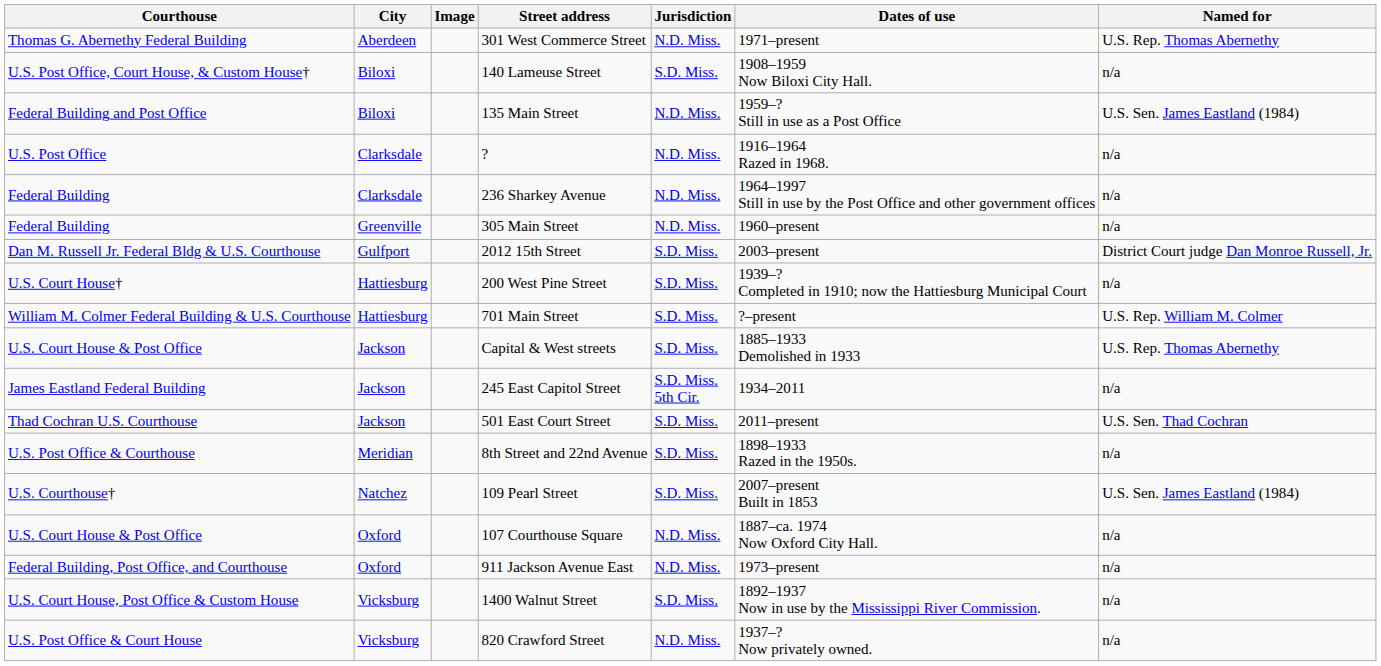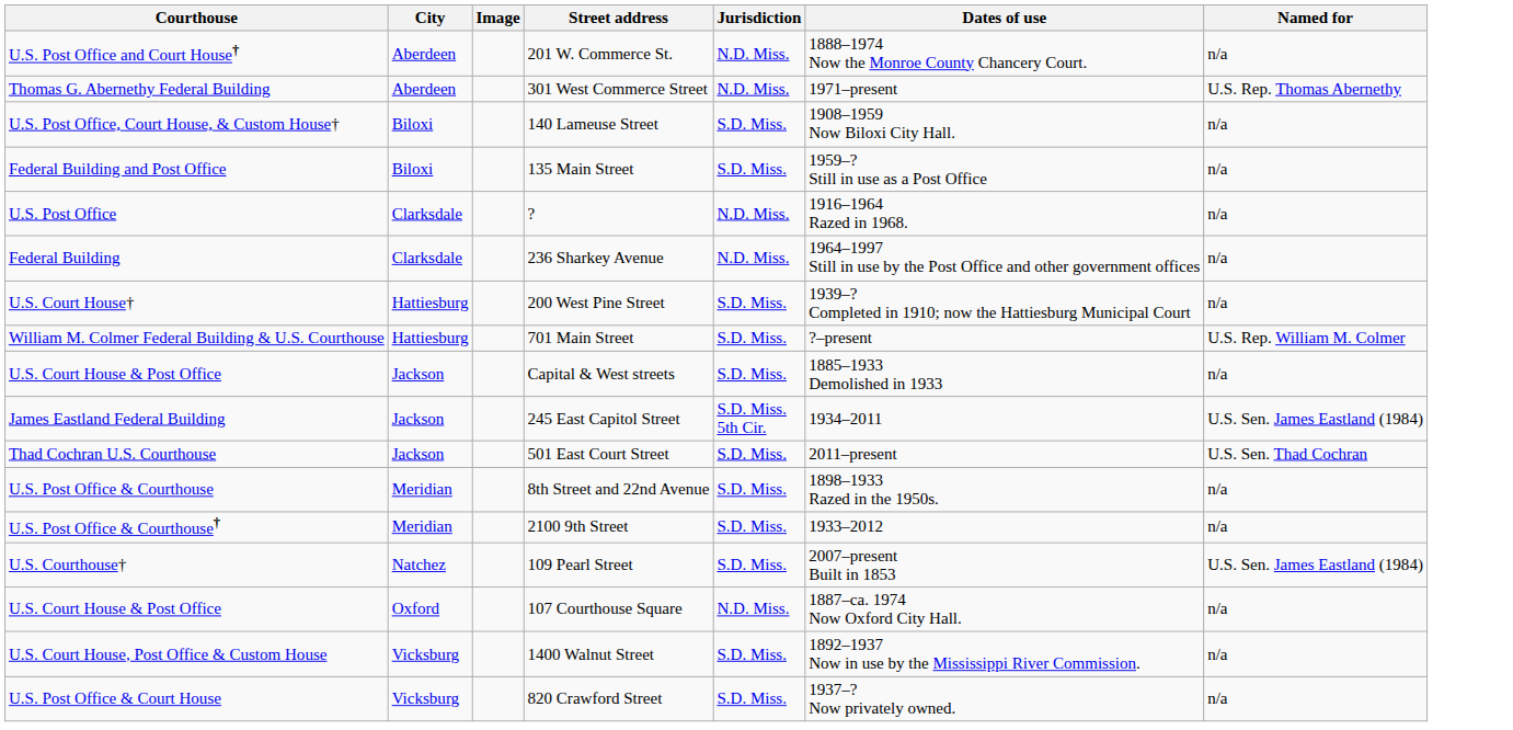+ row: U.S. Post Office and Court House† | Aberdeen | 201 W. Commerce St. | N.D. Miss. | 1888–1974 Now the Monroe County Chancery Court. | n/a
135 Main Street | Jurisdiction: N.D. Miss. -> S.D. Miss.
135 Main Street | Named for: U.S. Sen. James Eastland (1984) -> n/a
- row: Federal Building | Greenville | 305 Main Street | N.D. Miss. | 1960–present | n/a
- row: Dan M. Russell Jr. Federal Bldg & U.S. Courthouse | Gulfport | 2012 15th Street | S.D. Miss. | 2003–present | District Court judge Dan Monroe Russell, Jr.
Capital & West streets | Named for: U.S. Rep. Thomas Abernethy -> n/a
245 East Capitol Street | Named for: n/a -> U.S. Sen. James Eastland (1984)
+ row: U.S. Post Office & Courthouse† | Meridian | 2100 9th Street | S.D. Miss. | 1933–2012 | n/a
- row: Federal Building, Post Office, and Courthouse | Oxford | 911 Jackson Avenue East | N.D. Miss. | 1973–present | n/a
820 Crawford Street | Jurisdiction: N.D. Miss. -> S.D. Miss.
